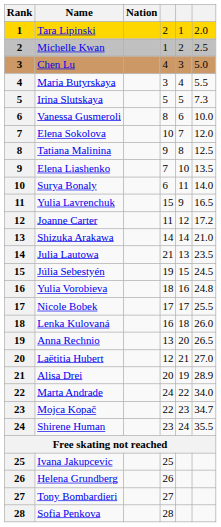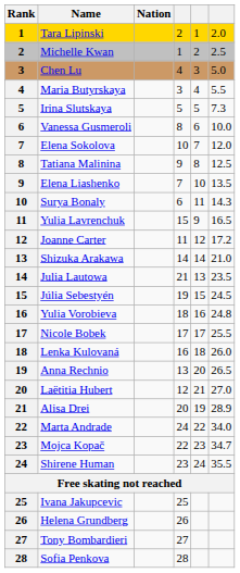Surya Bonaly | column 6: 14.0 -> 14.3
